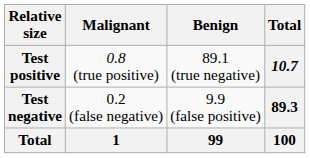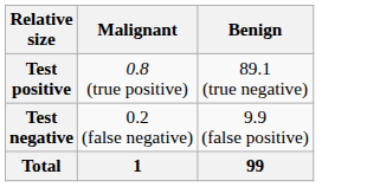- column: Total | 10.7 | 89.3 | 100
